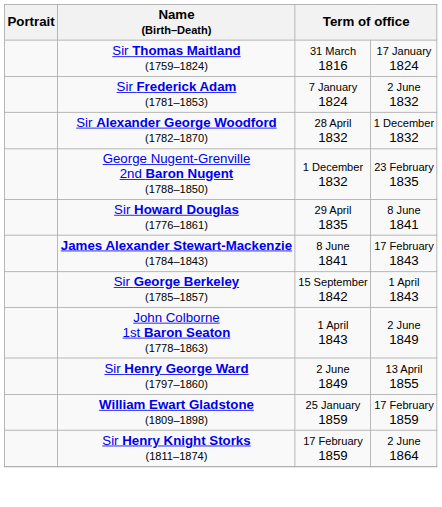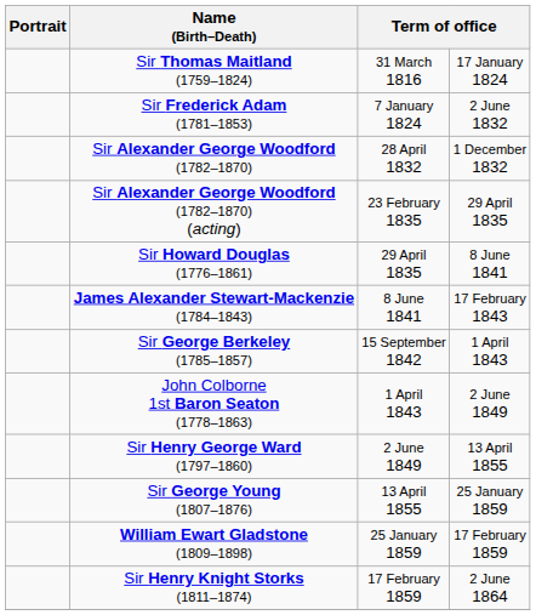- row: George Nugent-Grenville 2nd Baron Nugent (1788–1850) | 1 December 1832 | 23 February 1835
+ row: Sir Alexander George Woodford (1782–1870) (acting) | 23 February 1835 | 29 April 1835
+ row: Sir George Young (1807–1876) | 13 April 1855 | 25 January 1859
